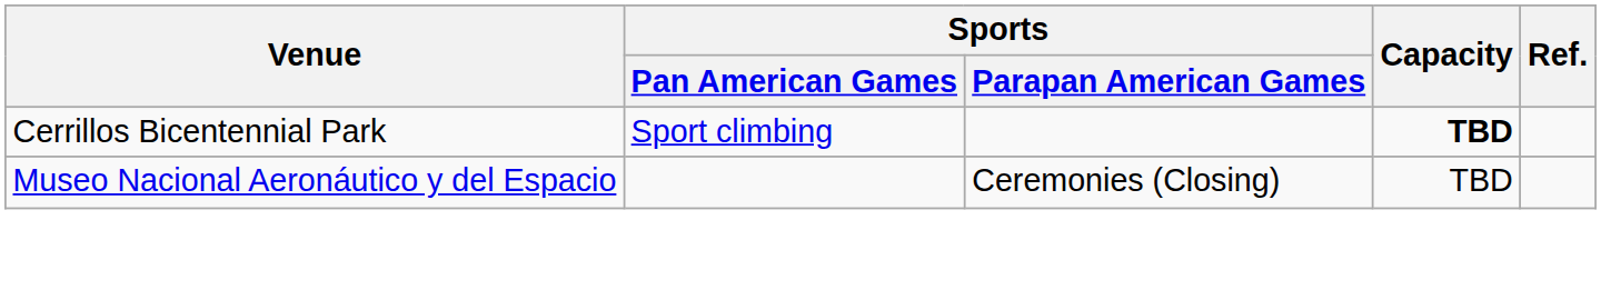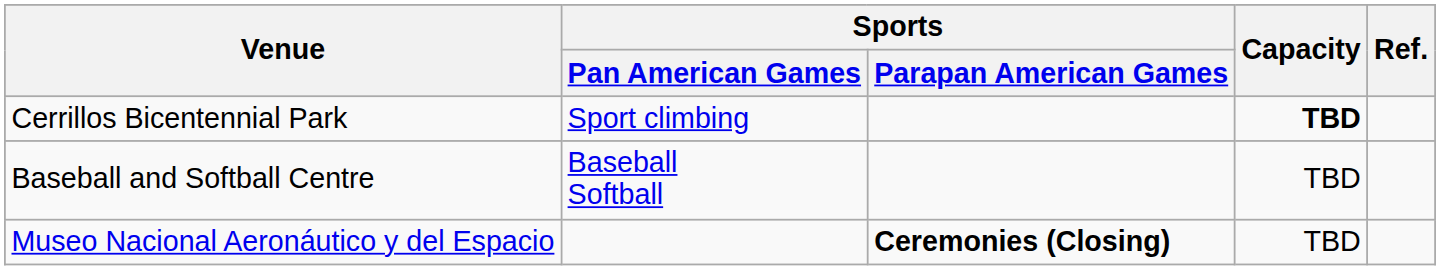+ row: Baseball and Softball Centre | Baseball Softball | TBD
Museo Nacional Aeronáutico y del Espacio | Sports / Parapan American Games: normal -> bold
